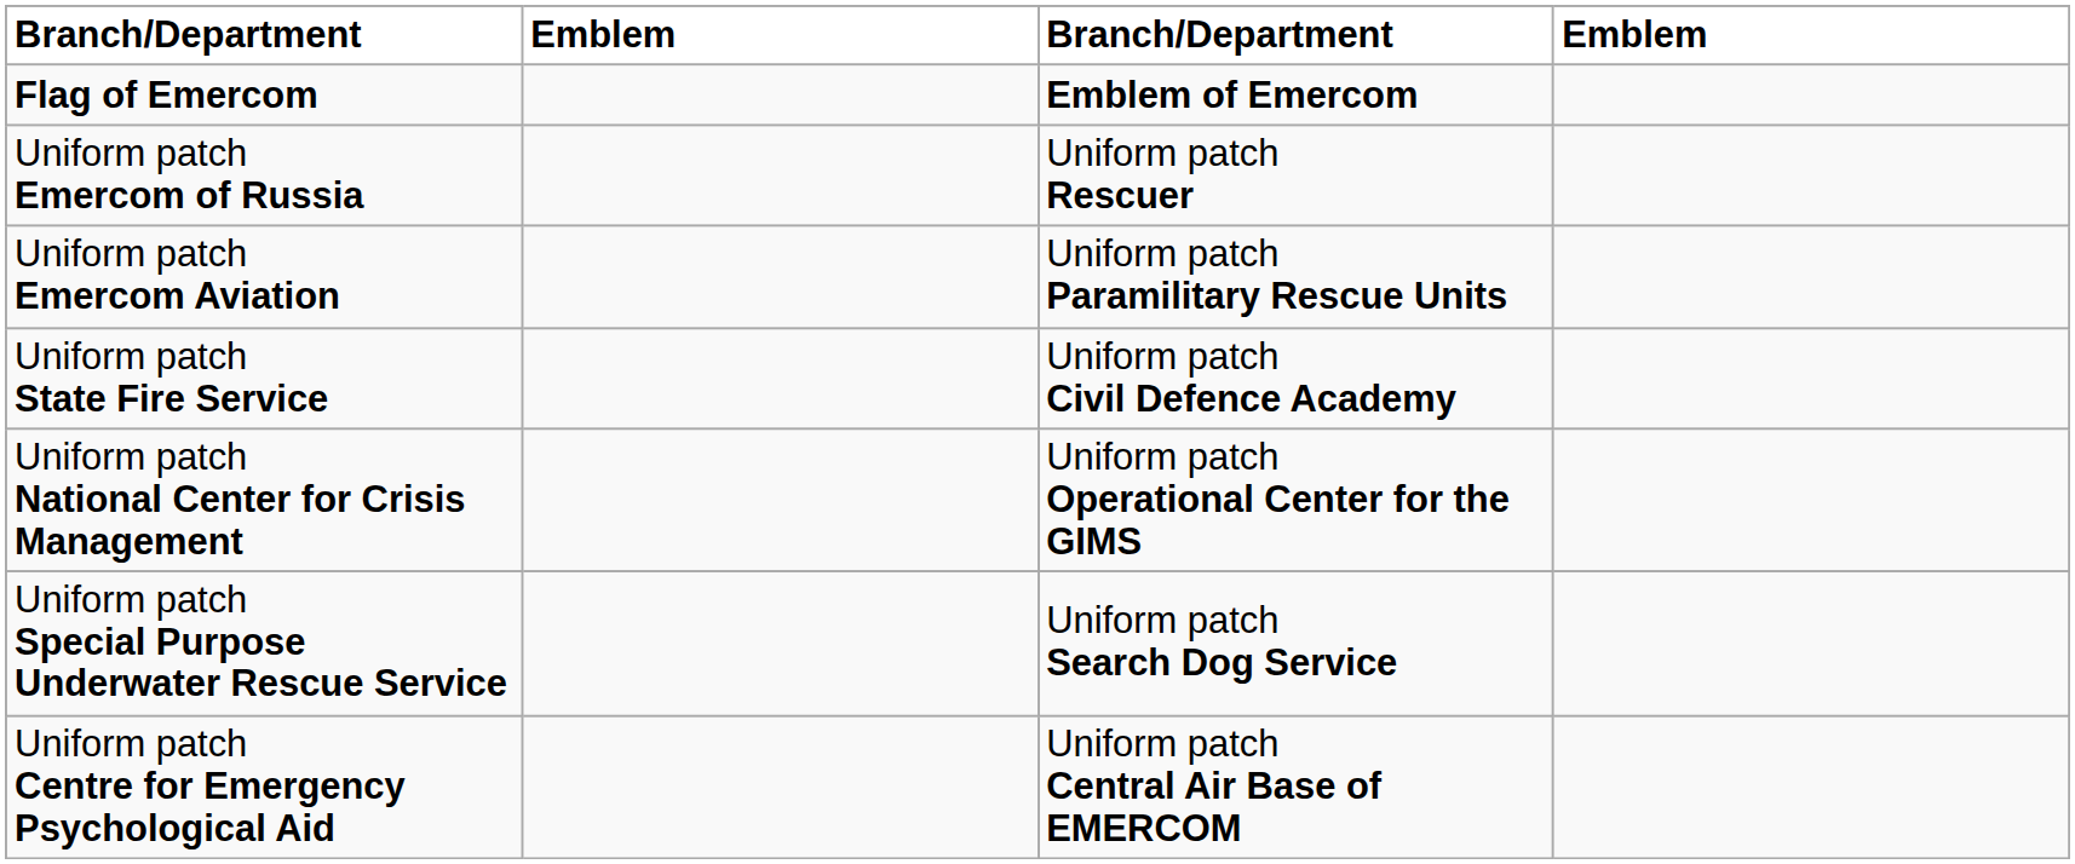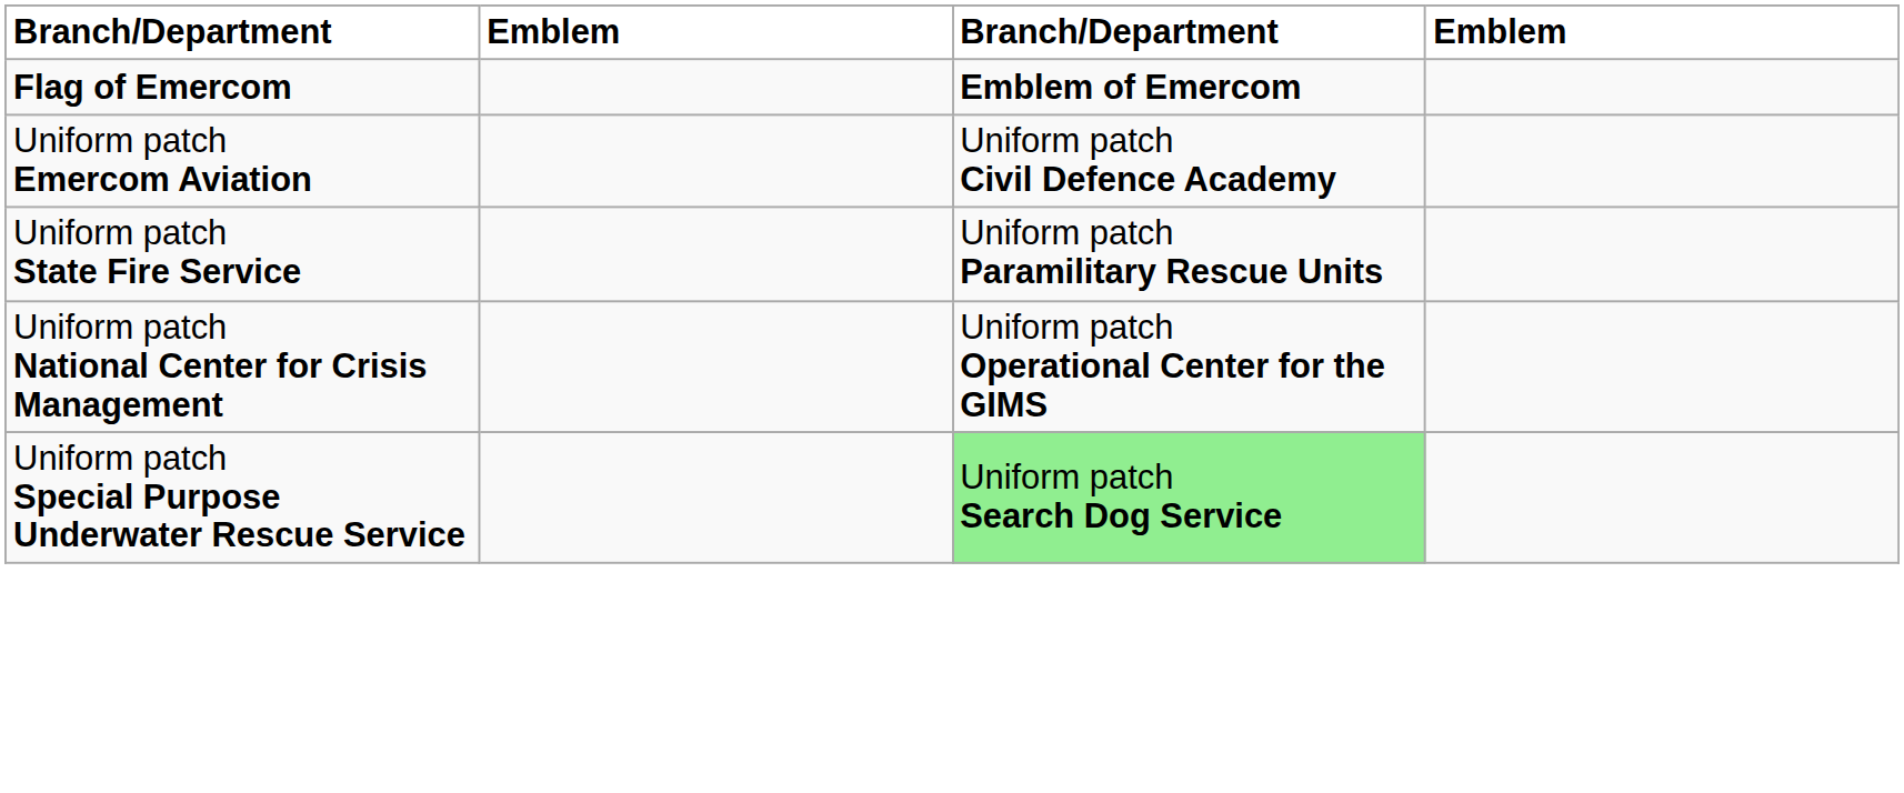- row: Uniform patch Emercom of Russia | Uniform patch Rescuer
Uniform patch Emercom Aviation | column 3: Uniform patch Paramilitary Rescue Units -> Uniform patch Civil Defence Academy
Uniform patch State Fire Service | column 3: Uniform patch Civil Defence Academy -> Uniform patch Paramilitary Rescue Units
Uniform patch Special Purpose Underwater Rescue Service | column 3: no background -> lightgreen background
- row: Uniform patch Centre for Emergency Psychological Aid | Uniform patch Central Air Base of EMERCOM
